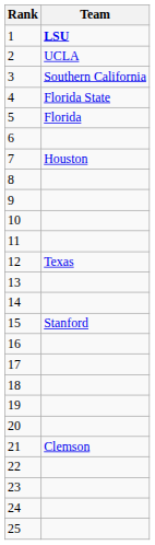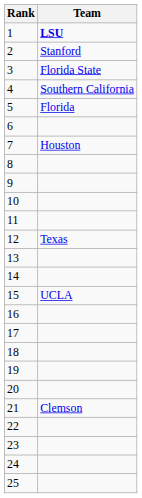2 | Team: UCLA -> Stanford
3 | Team: Southern California -> Florida State
4 | Team: Florida State -> Southern California
15 | Team: Stanford -> UCLA
